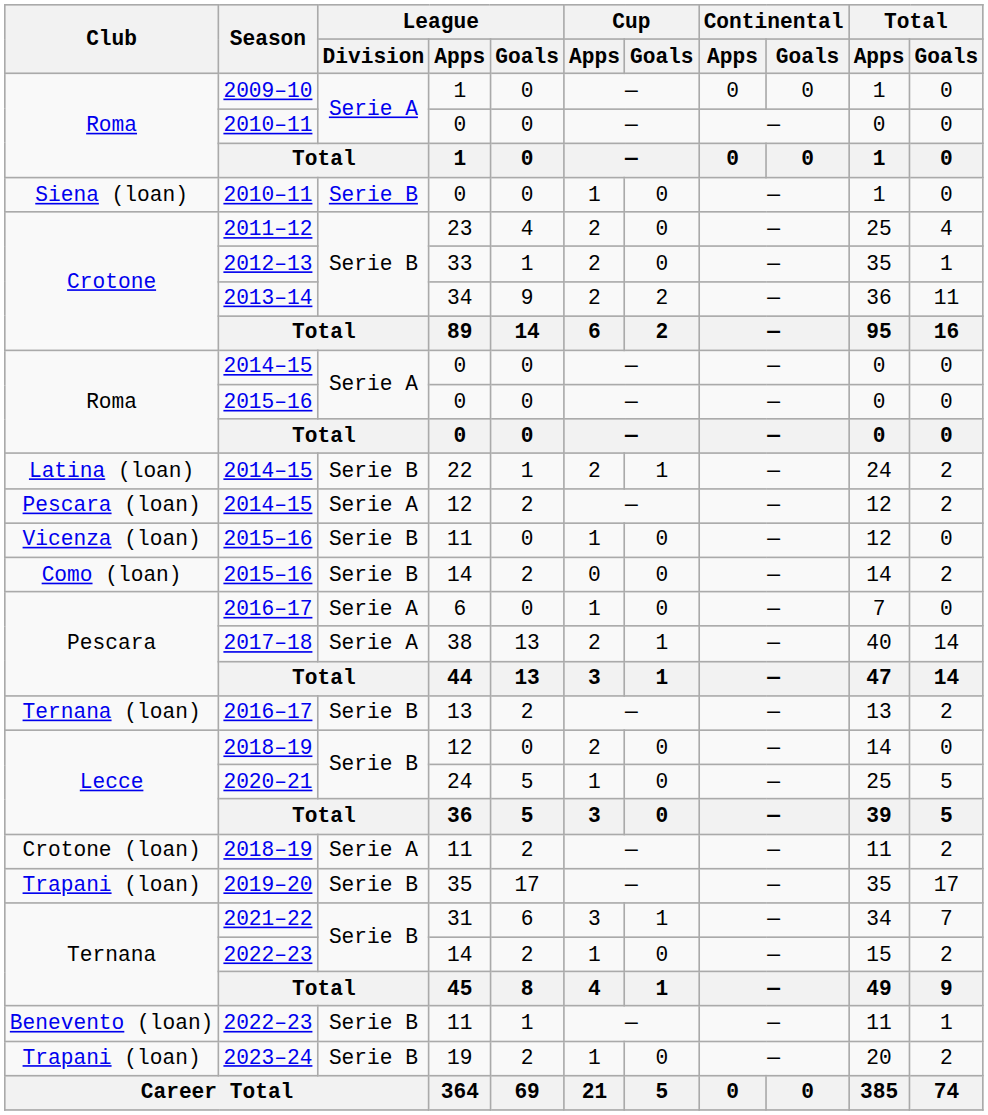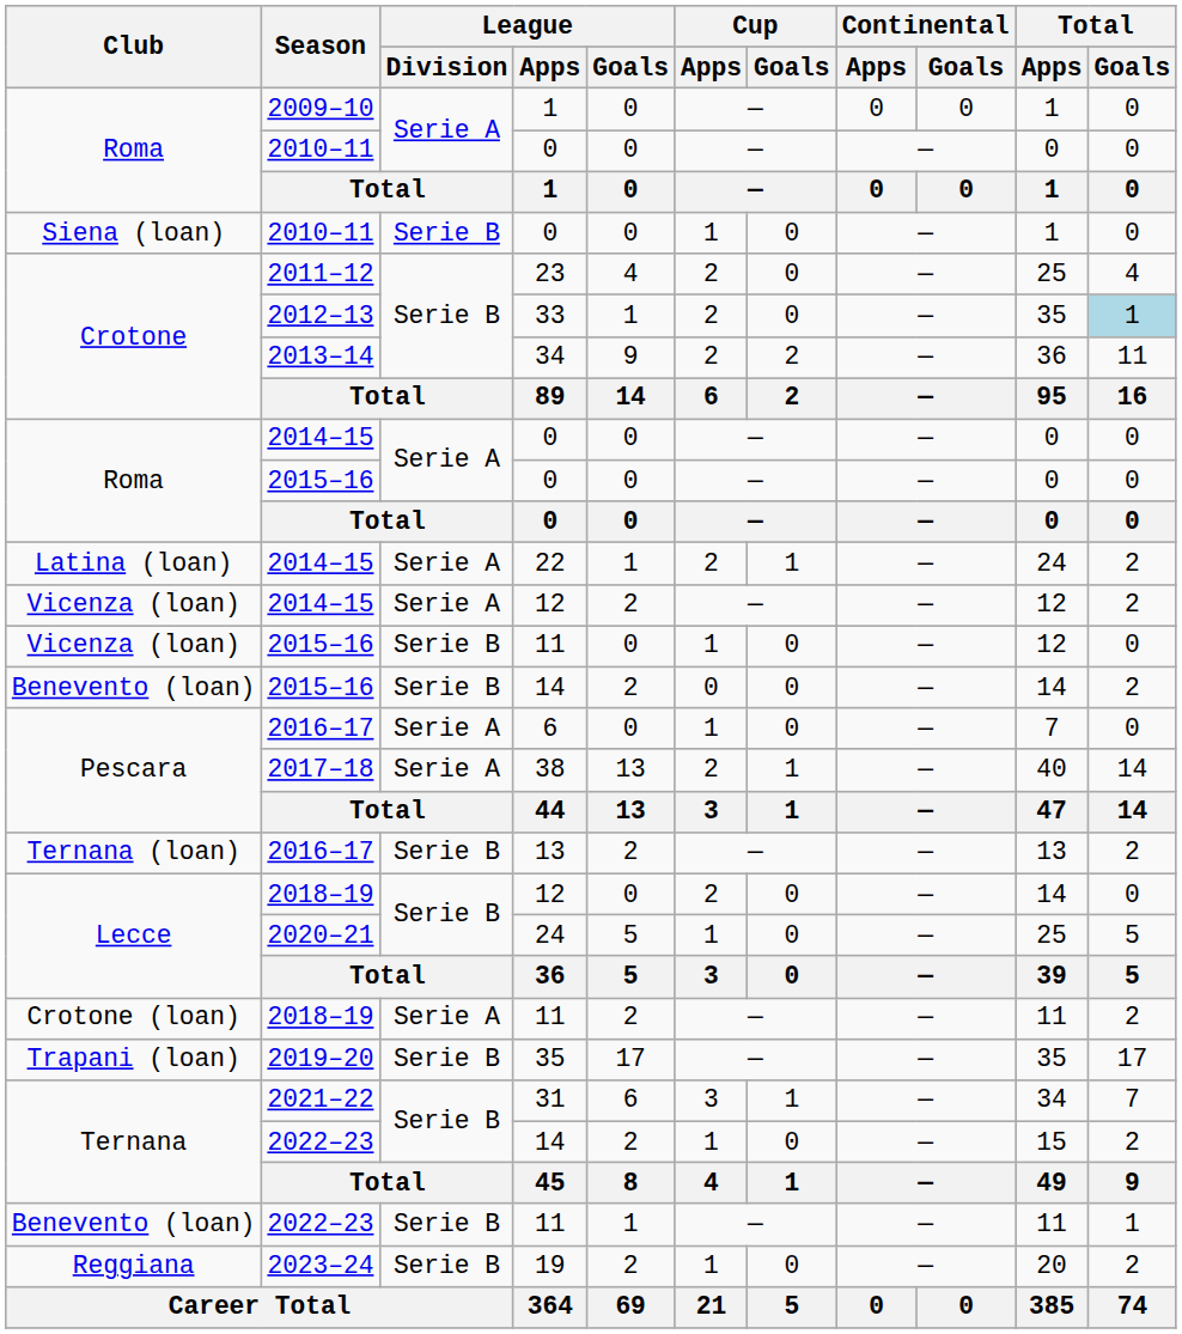33 | Total / Goals: no background -> lightblue background
22 | League / Division: Serie B -> Serie A
2014–15 / 12 | Club: Pescara (loan) -> Vicenza (loan)
2015–16 / 14 | Club: Como (loan) -> Benevento (loan)
19 | Club: Trapani (loan) -> Reggiana
